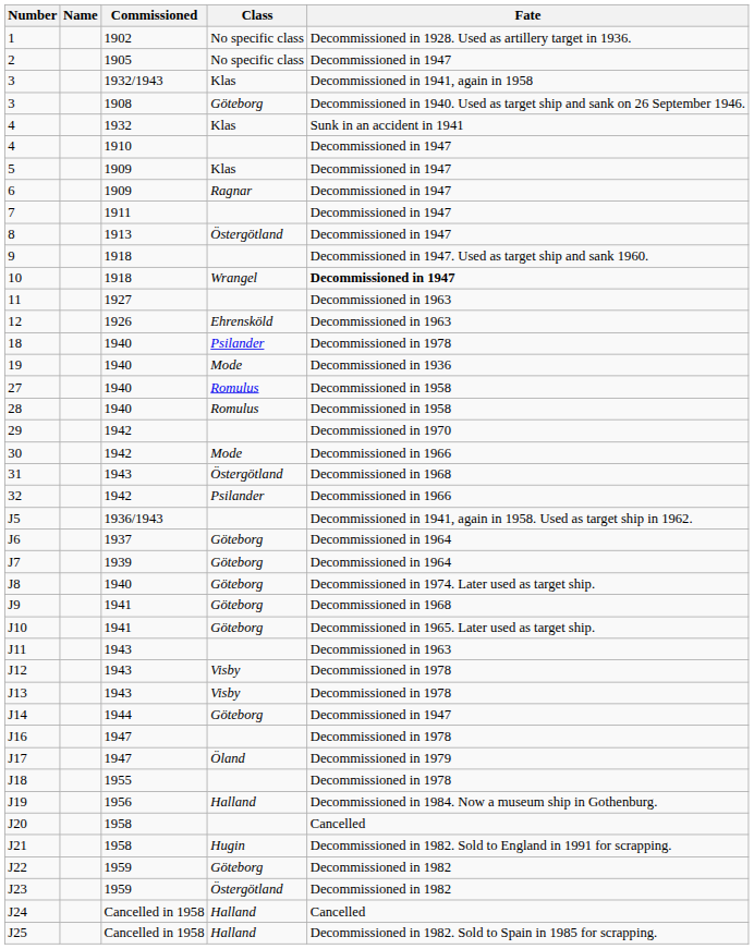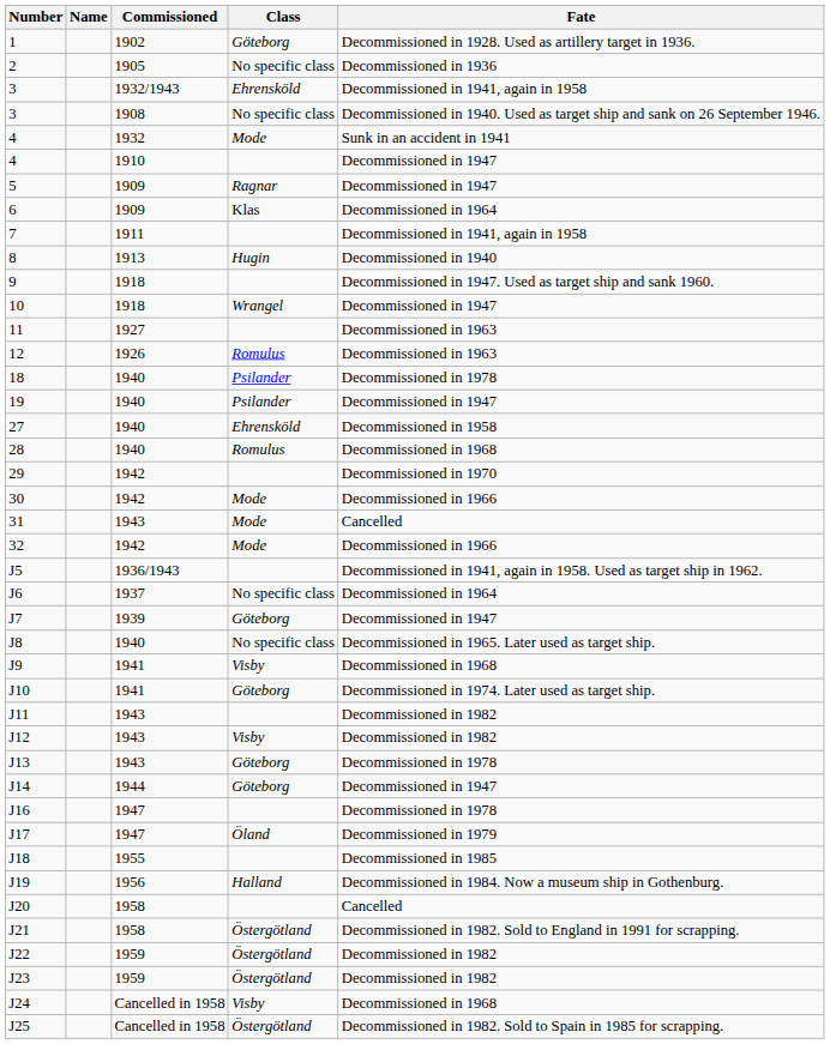1 | Class: No specific class -> Göteborg
2 | Fate: Decommissioned in 1947 -> Decommissioned in 1936
3 / 1932/1943 | Class: Klas -> Ehrensköld
3 / 1908 | Class: Göteborg -> No specific class
4 / 1932 | Class: Klas -> Mode
5 | Class: Klas -> Ragnar
6 | Class: Ragnar -> Klas
6 | Fate: Decommissioned in 1947 -> Decommissioned in 1964
7 | Fate: Decommissioned in 1947 -> Decommissioned in 1941, again in 1958
8 | Class: Östergötland -> Hugin
8 | Fate: Decommissioned in 1947 -> Decommissioned in 1940
10 | Fate: bold -> normal
12 | Class: Ehrensköld -> Romulus
19 | Class: Mode -> Psilander
19 | Fate: Decommissioned in 1936 -> Decommissioned in 1947
27 | Class: Romulus -> Ehrensköld
28 | Fate: Decommissioned in 1958 -> Decommissioned in 1968
31 | Class: Östergötland -> Mode
31 | Fate: Decommissioned in 1968 -> Cancelled
32 | Class: Psilander -> Mode
J6 | Class: Göteborg -> No specific class
J7 | Fate: Decommissioned in 1964 -> Decommissioned in 1947
J8 | Class: Göteborg -> No specific class
J8 | Fate: Decommissioned in 1974. Later used as target ship. -> Decommissioned in 1965. Later used as target ship.
J9 | Class: Göteborg -> Visby
J10 | Fate: Decommissioned in 1965. Later used as target ship. -> Decommissioned in 1974. Later used as target ship.
J11 | Fate: Decommissioned in 1963 -> Decommissioned in 1982
J12 | Fate: Decommissioned in 1978 -> Decommissioned in 1982
J13 | Class: Visby -> Göteborg
J18 | Fate: Decommissioned in 1978 -> Decommissioned in 1985
J21 | Class: Hugin -> Östergötland
J22 | Class: Göteborg -> Östergötland
J24 | Class: Halland -> Visby
J24 | Fate: Cancelled -> Decommissioned in 1968
J25 | Class: Halland -> Östergötland
